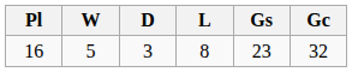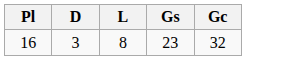- column: W | 5
